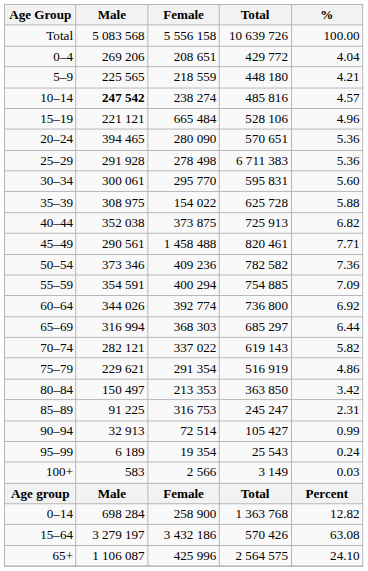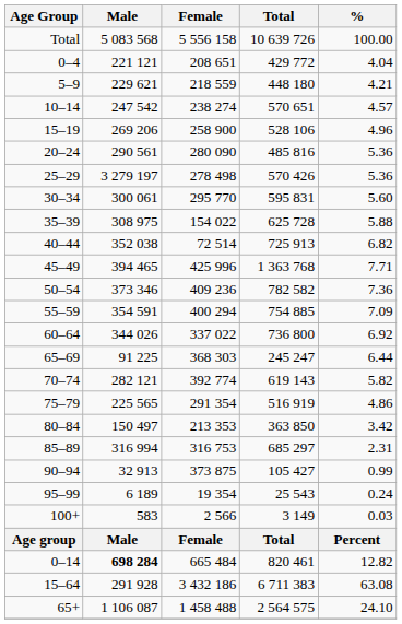0–4 | Male: 269 206 -> 221 121
5–9 | Male: 225 565 -> 229 621
10–14 | Male: bold -> normal
10–14 | Total: 485 816 -> 570 651
15–19 | Male: 221 121 -> 269 206
15–19 | Female: 665 484 -> 258 900
20–24 | Male: 394 465 -> 290 561
20–24 | Total: 570 651 -> 485 816
25–29 | Male: 291 928 -> 3 279 197
25–29 | Total: 6 711 383 -> 570 426
40–44 | Female: 373 875 -> 72 514
45–49 | Male: 290 561 -> 394 465
45–49 | Female: 1 458 488 -> 425 996
45–49 | Total: 820 461 -> 1 363 768
60–64 | Female: 392 774 -> 337 022
65–69 | Male: 316 994 -> 91 225
65–69 | Total: 685 297 -> 245 247
70–74 | Female: 337 022 -> 392 774
75–79 | Male: 229 621 -> 225 565
85–89 | Male: 91 225 -> 316 994
85–89 | Total: 245 247 -> 685 297
90–94 | Female: 72 514 -> 373 875
0–14 | Male: normal -> bold
0–14 | Female: 258 900 -> 665 484
0–14 | Total: 1 363 768 -> 820 461
15–64 | Male: 3 279 197 -> 291 928
15–64 | Total: 570 426 -> 6 711 383
65+ | Female: 425 996 -> 1 458 488
